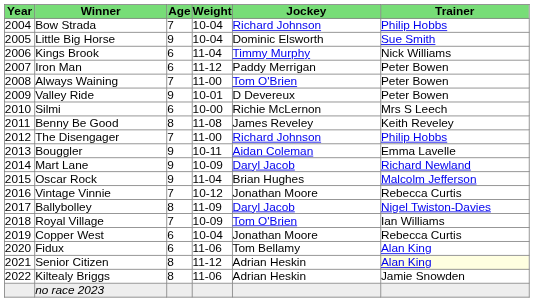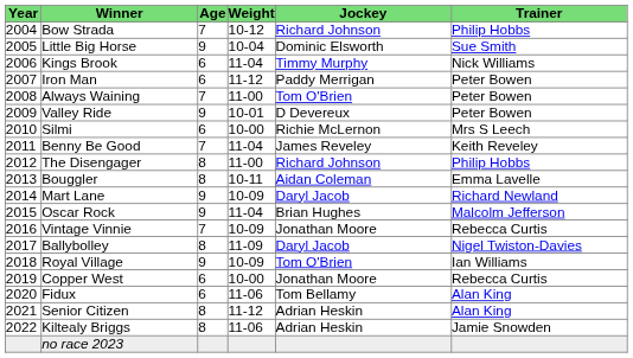Bow Strada | Weight: 10-04 -> 10-12
Benny Be Good | Age: 8 -> 7
Benny Be Good | Weight: 11-08 -> 11-04
The Disengager | Age: 7 -> 8
Bouggler | Age: 9 -> 8
Vintage Vinnie | Weight: 10-12 -> 10-09
Royal Village | Age: 7 -> 9
Copper West | Weight: 10-04 -> 10-00
Senior Citizen | Trainer: lightyellow background -> no background
